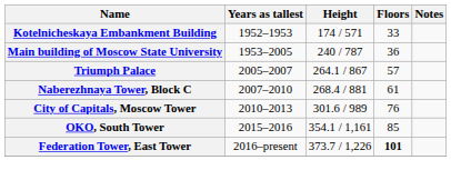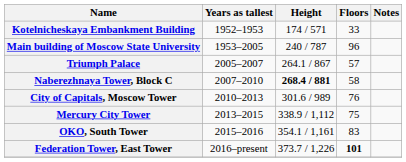Main building of Moscow State University | Floors: 36 -> 96
Naberezhnaya Tower, Block C | Height: normal -> bold
Naberezhnaya Tower, Block C | Floors: 61 -> 58
+ row: Mercury City Tower | 2013–2015 | 338.9 / 1,112 | 75
OKO, South Tower | Floors: 85 -> 83
